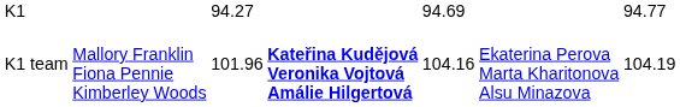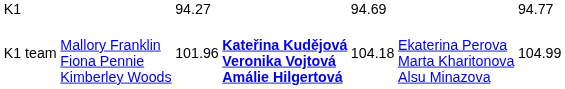K1 team | column 5: 104.16 -> 104.18
K1 team | column 7: 104.19 -> 104.99
